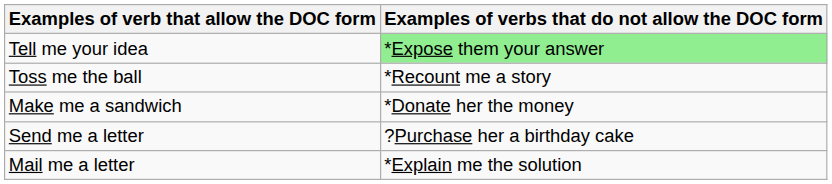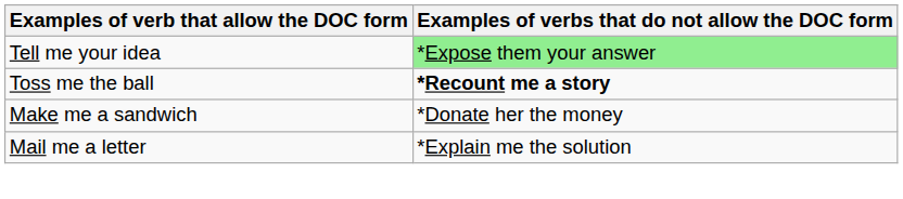Toss me the ball | Examples of verbs that do not allow the DOC form: normal -> bold
- row: Send me a letter | ?Purchase her a birthday cake
